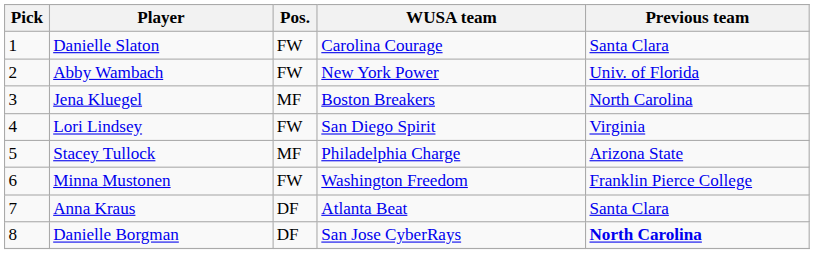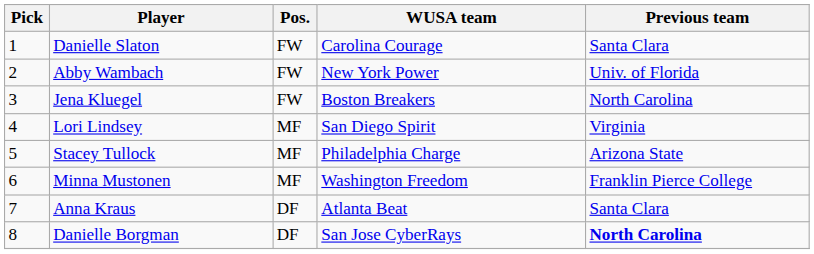Jena Kluegel | Pos.: MF -> FW
Lori Lindsey | Pos.: FW -> MF
Minna Mustonen | Pos.: FW -> MF
